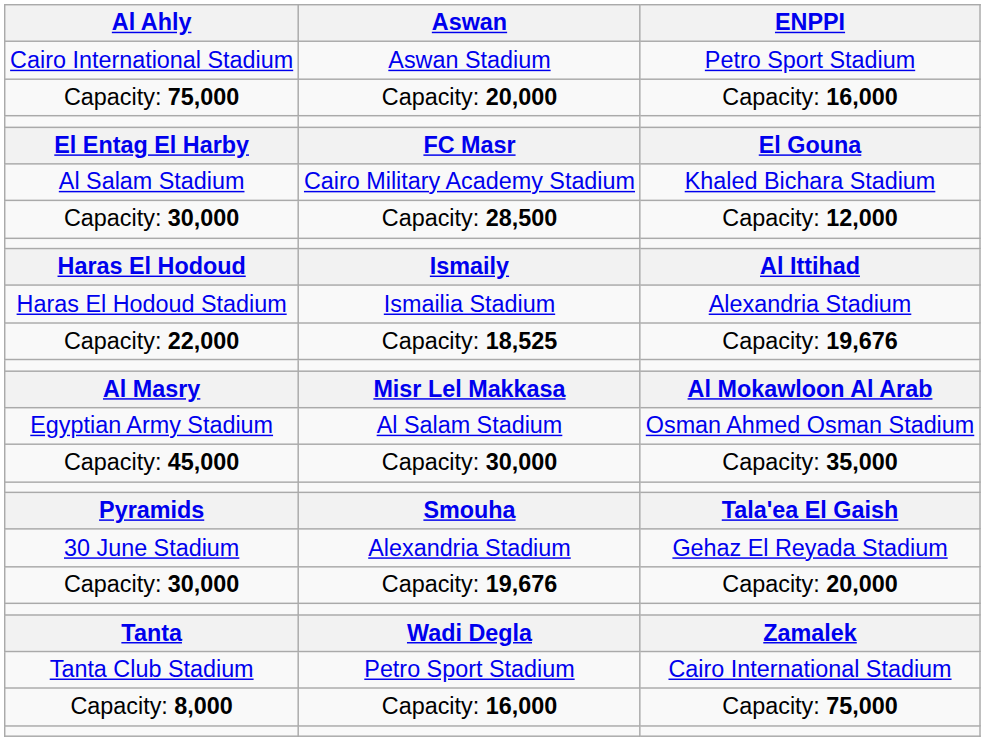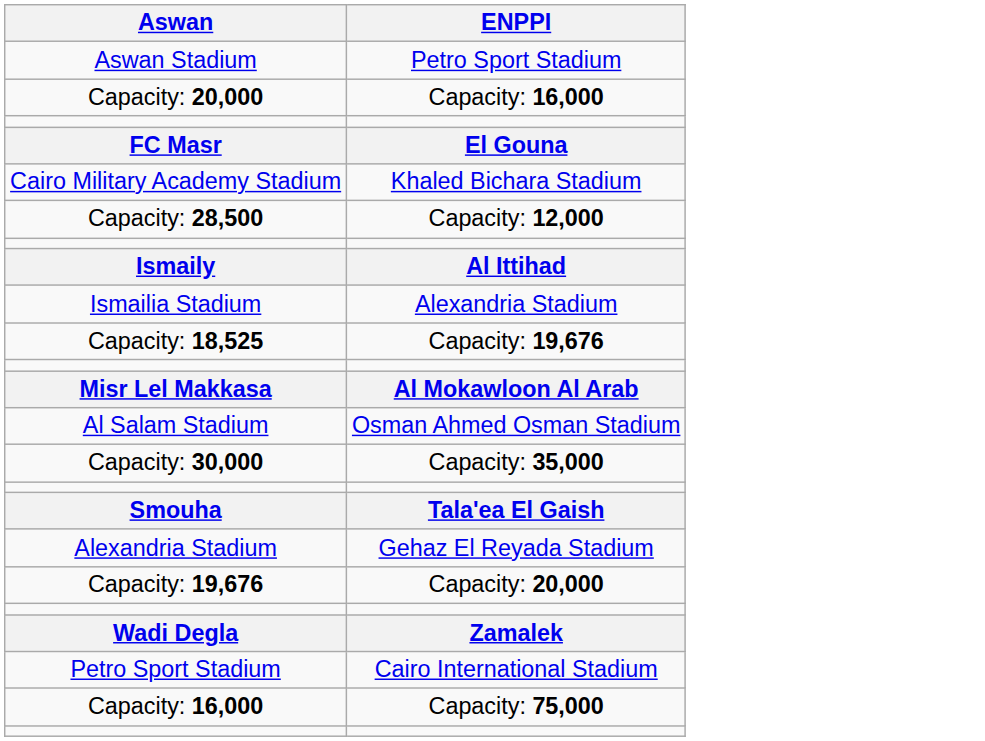- column: Al Ahly | Cairo International Stadium | Capacity: 75,000 | El Entag El Harby | Al Salam Stadium | Capacity: 30,000 | Haras El Hodoud | Haras El Hodoud Stadium | Capacity: 22,000 | Al Masry | Egyptian Army Stadium | Capacity: 45,000 | Pyramids | 30 June Stadium | Capacity: 30,000 | Tanta | Tanta Club Stadium | Capacity: 8,000
